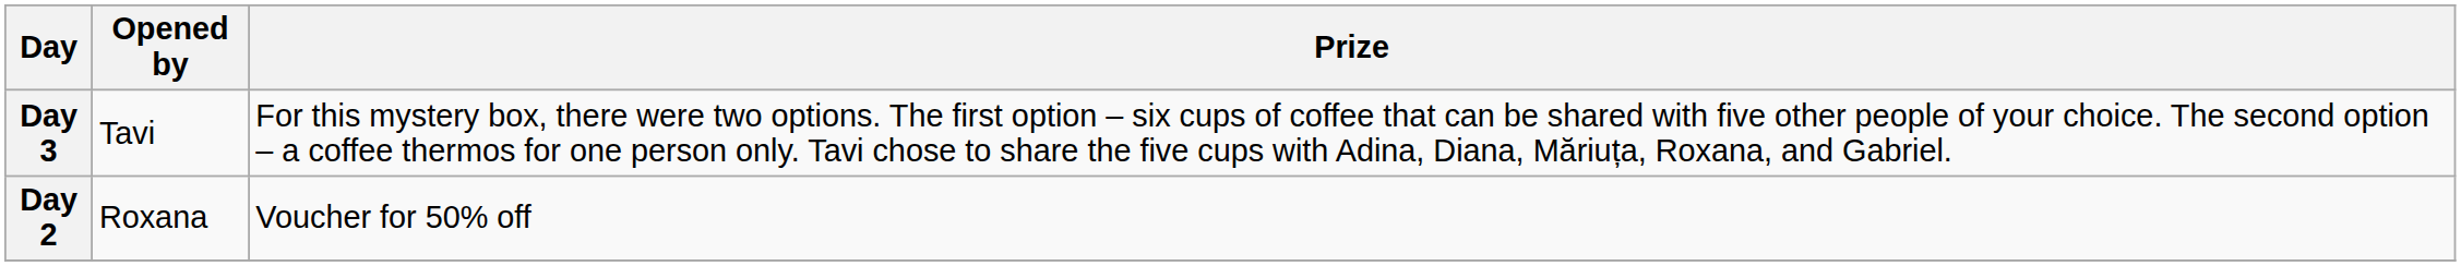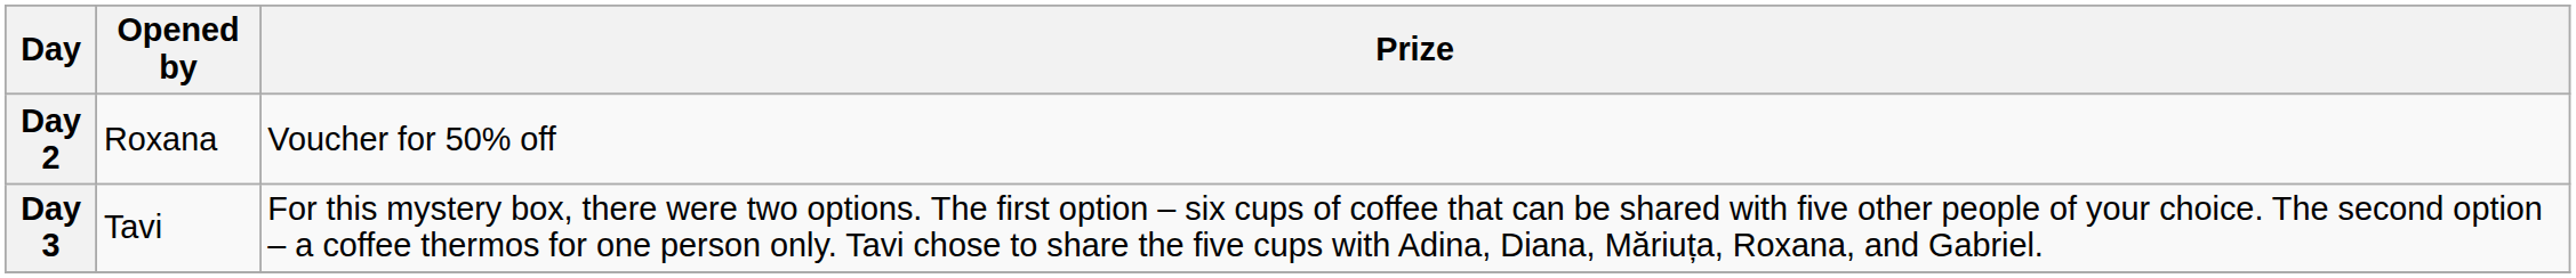rows swapped: Day 2 <-> Day 3
